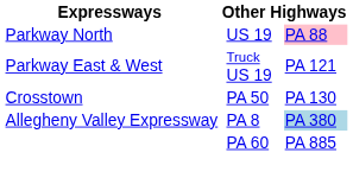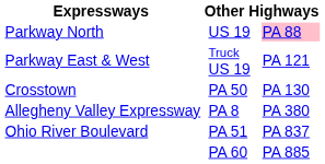Allegheny Valley Expressway | column 5: lightblue background -> no background
+ row: Ohio River Boulevard | PA 51 | PA 837
